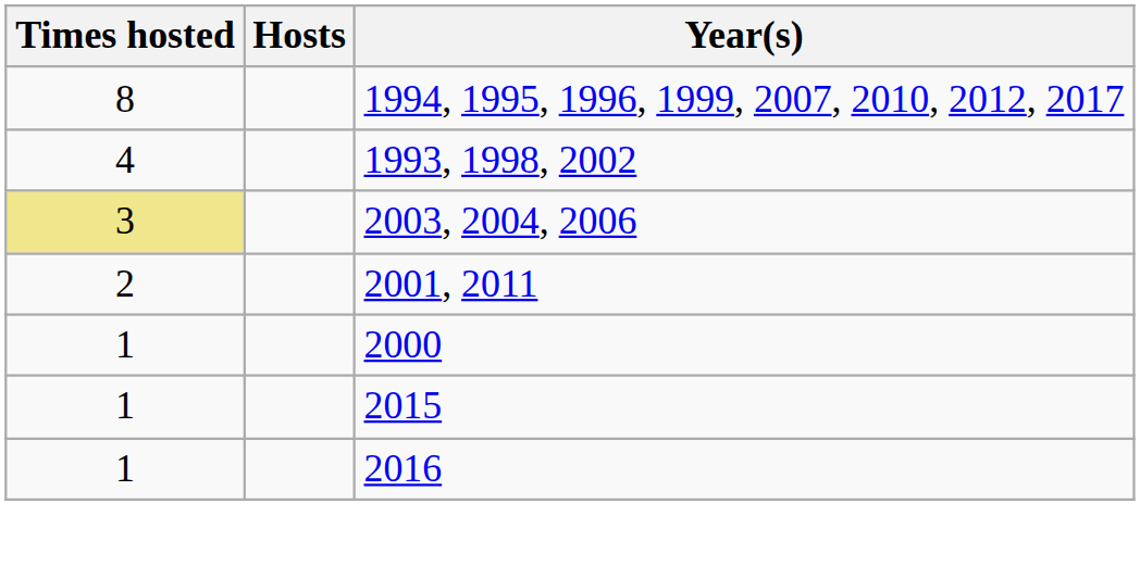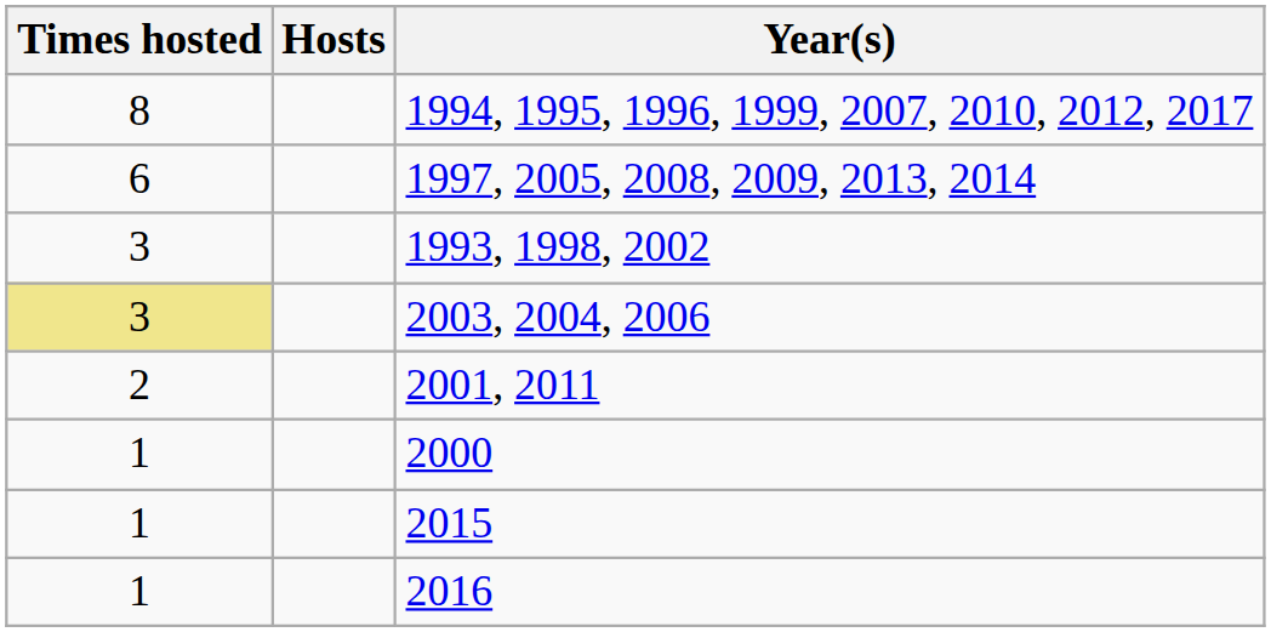+ row: 6 | 1997, 2005, 2008, 2009, 2013, 2014
1993, 1998, 2002 | Times hosted: 4 -> 3
